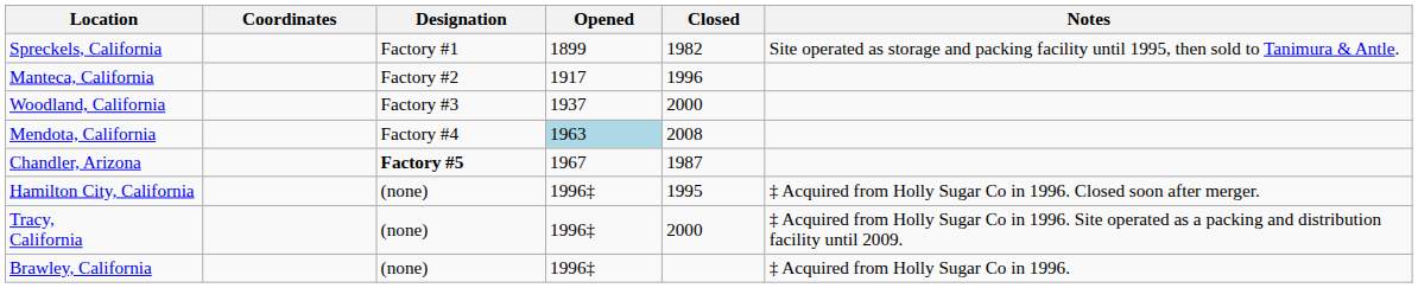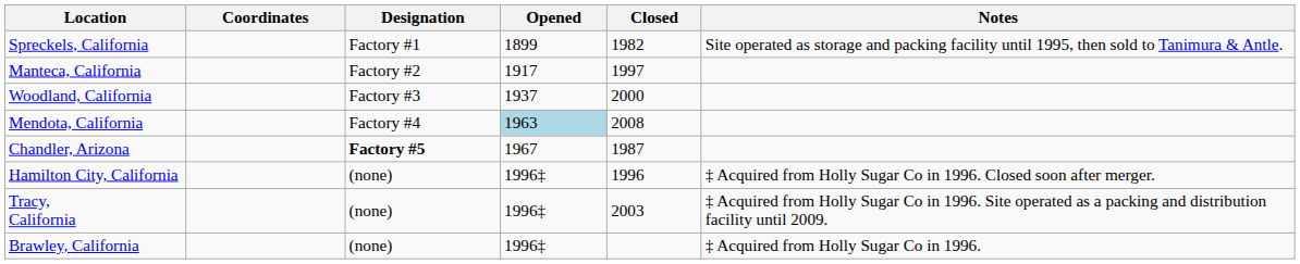Manteca, California | Closed: 1996 -> 1997
Hamilton City, California | Closed: 1995 -> 1996
Tracy, California | Closed: 2000 -> 2003
